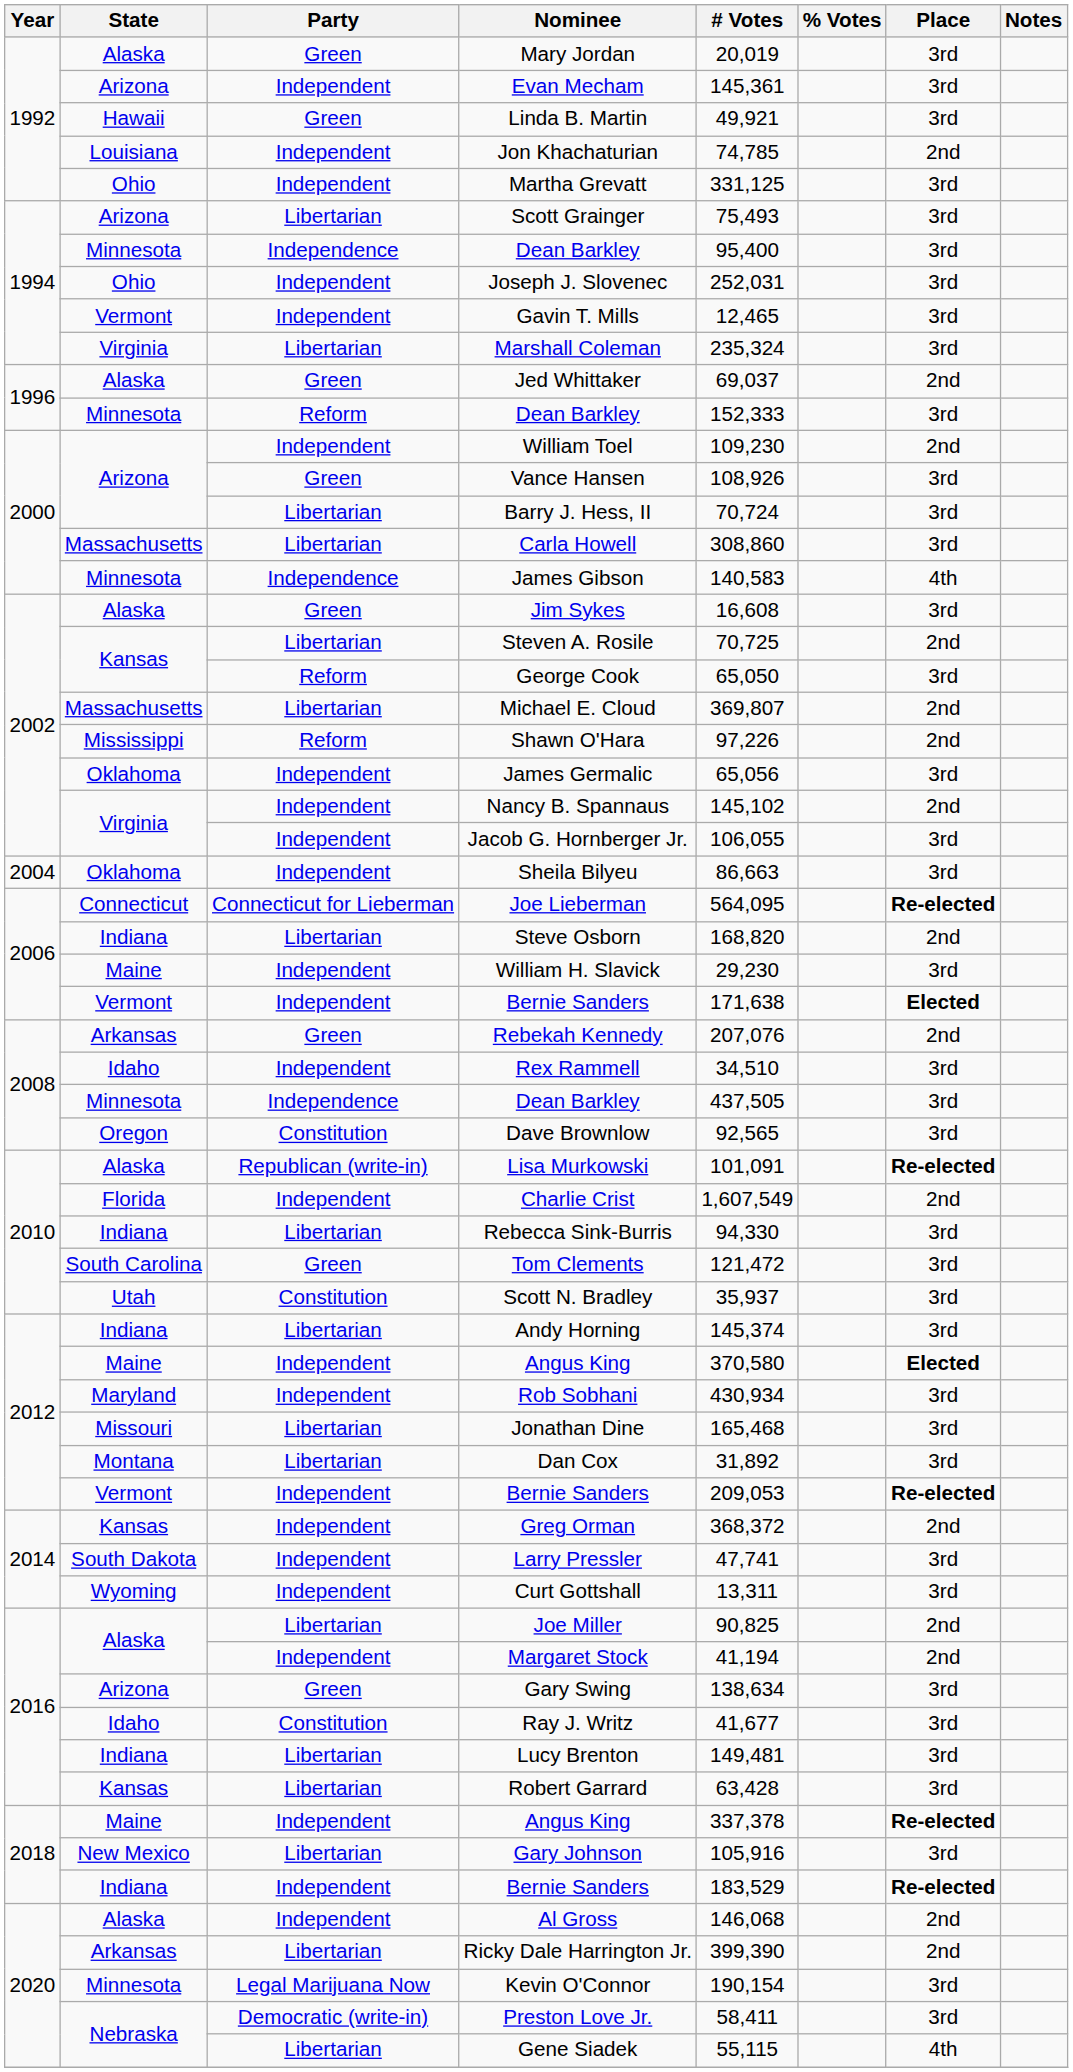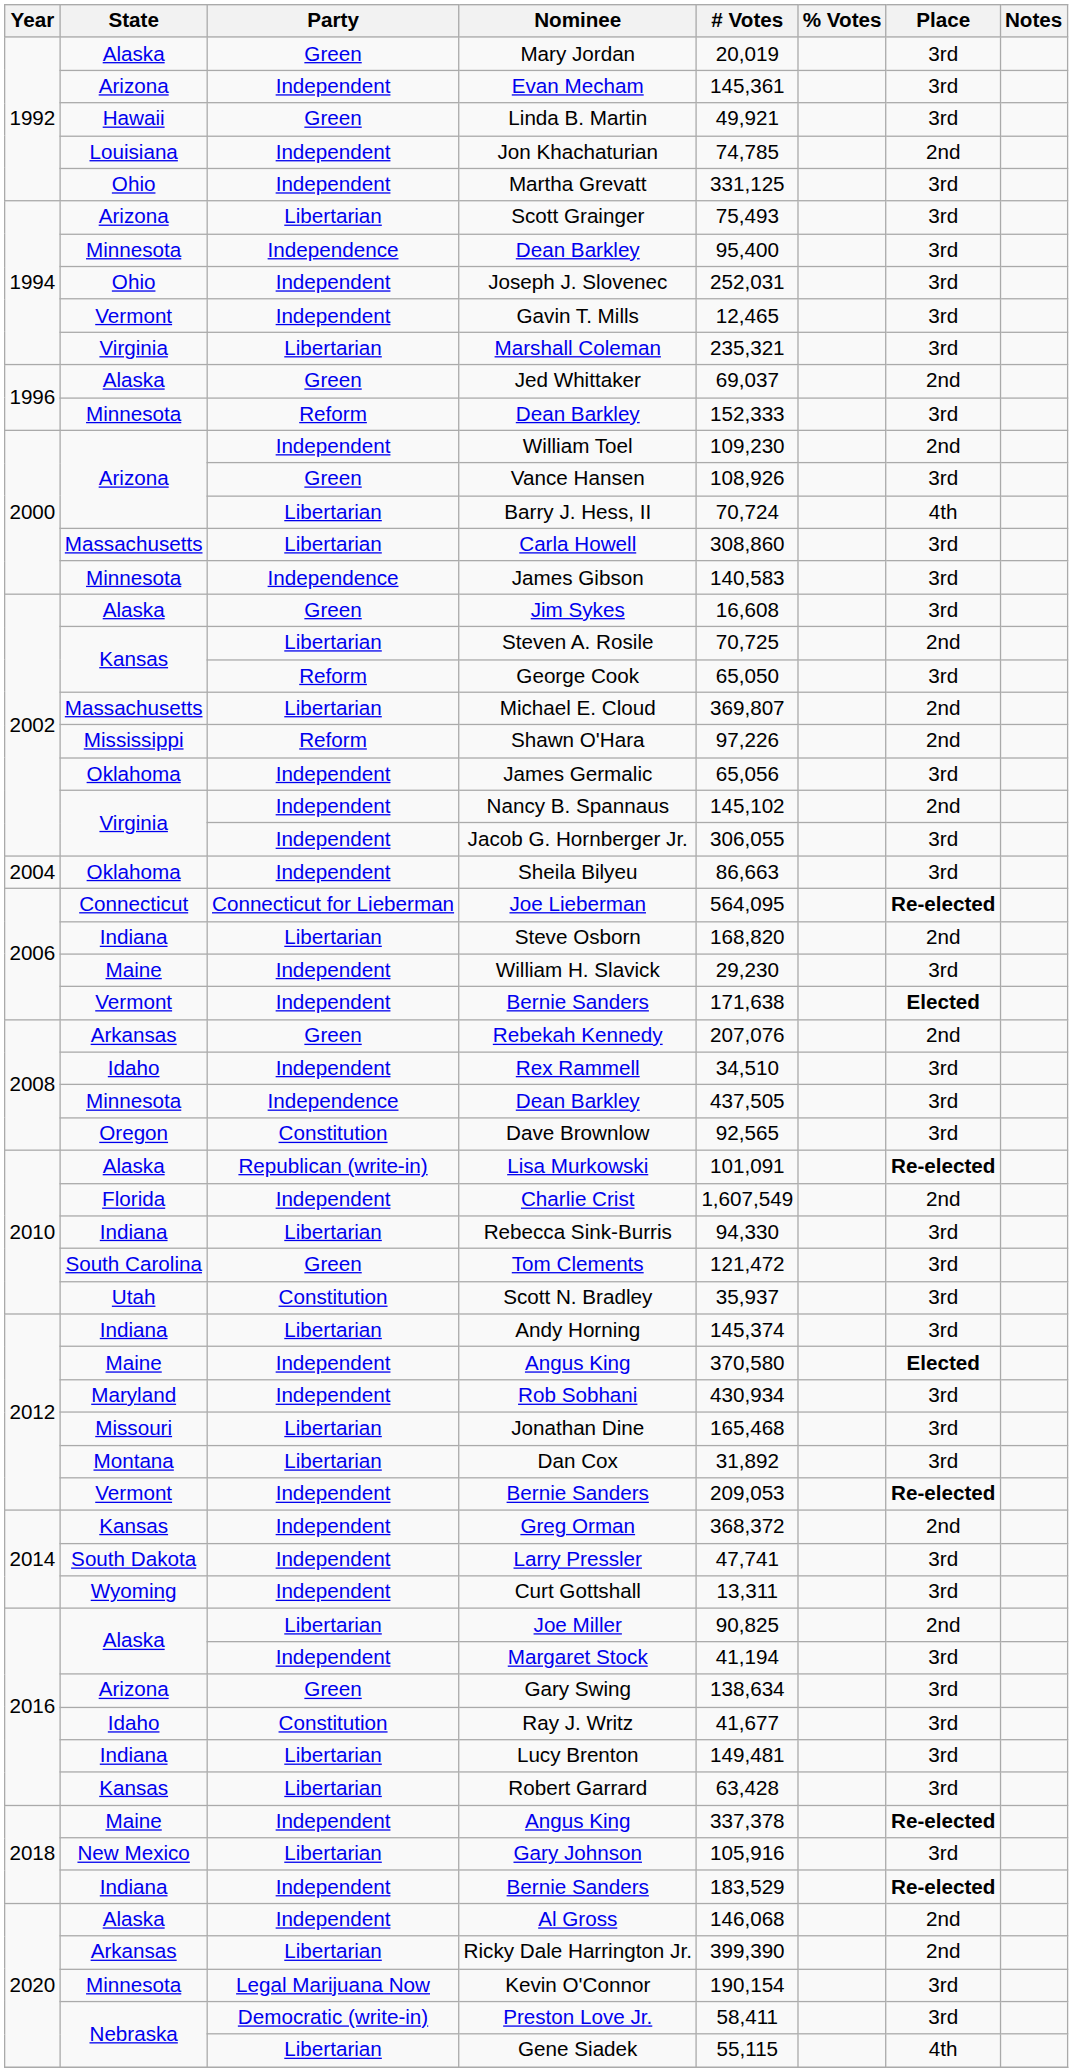Marshall Coleman | # Votes: 235,324 -> 235,321
Barry J. Hess, II | Place: 3rd -> 4th
James Gibson | Place: 4th -> 3rd
Jacob G. Hornberger Jr. | # Votes: 106,055 -> 306,055
Margaret Stock | Place: 2nd -> 3rd
